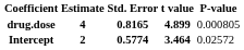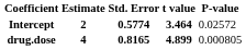rows swapped: Intercept <-> drug.dose
